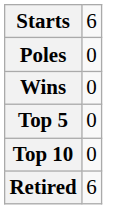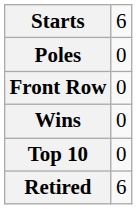+ row: Front Row | 0
- row: Top 5 | 0
